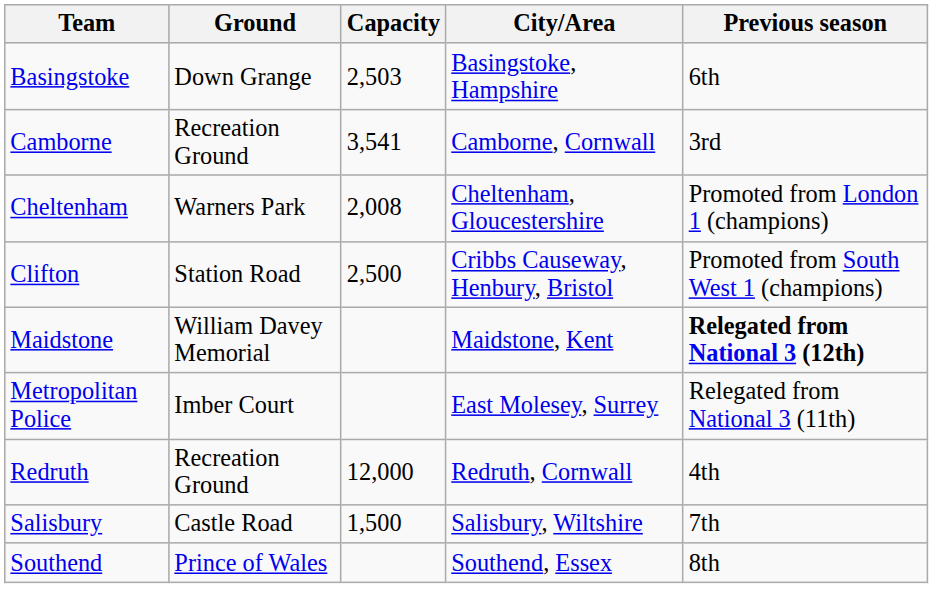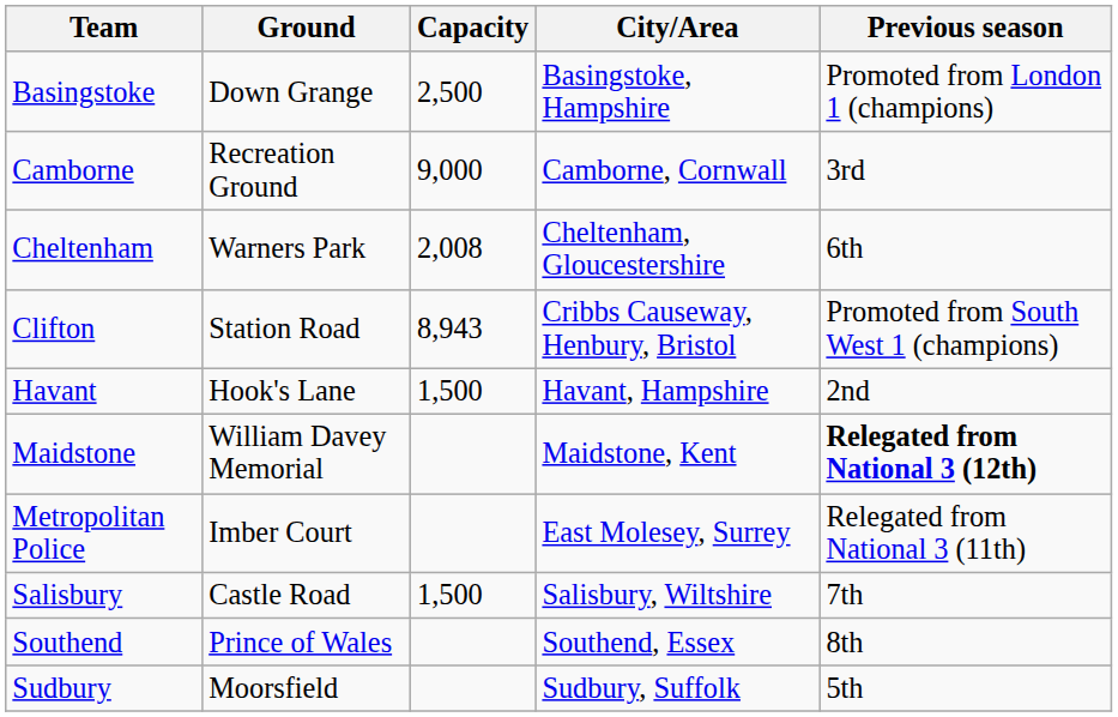Basingstoke | Capacity: 2,503 -> 2,500
Basingstoke | Previous season: 6th -> Promoted from London 1 (champions)
Camborne | Capacity: 3,541 -> 9,000
Cheltenham | Previous season: Promoted from London 1 (champions) -> 6th
Clifton | Capacity: 2,500 -> 8,943
+ row: Havant | Hook's Lane | 1,500 | Havant, Hampshire | 2nd
- row: Redruth | Recreation Ground | 12,000 | Redruth, Cornwall | 4th
+ row: Sudbury | Moorsfield | Sudbury, Suffolk | 5th
